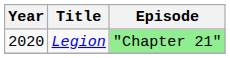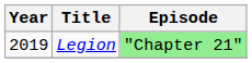Legion | Year: 2020 -> 2019
